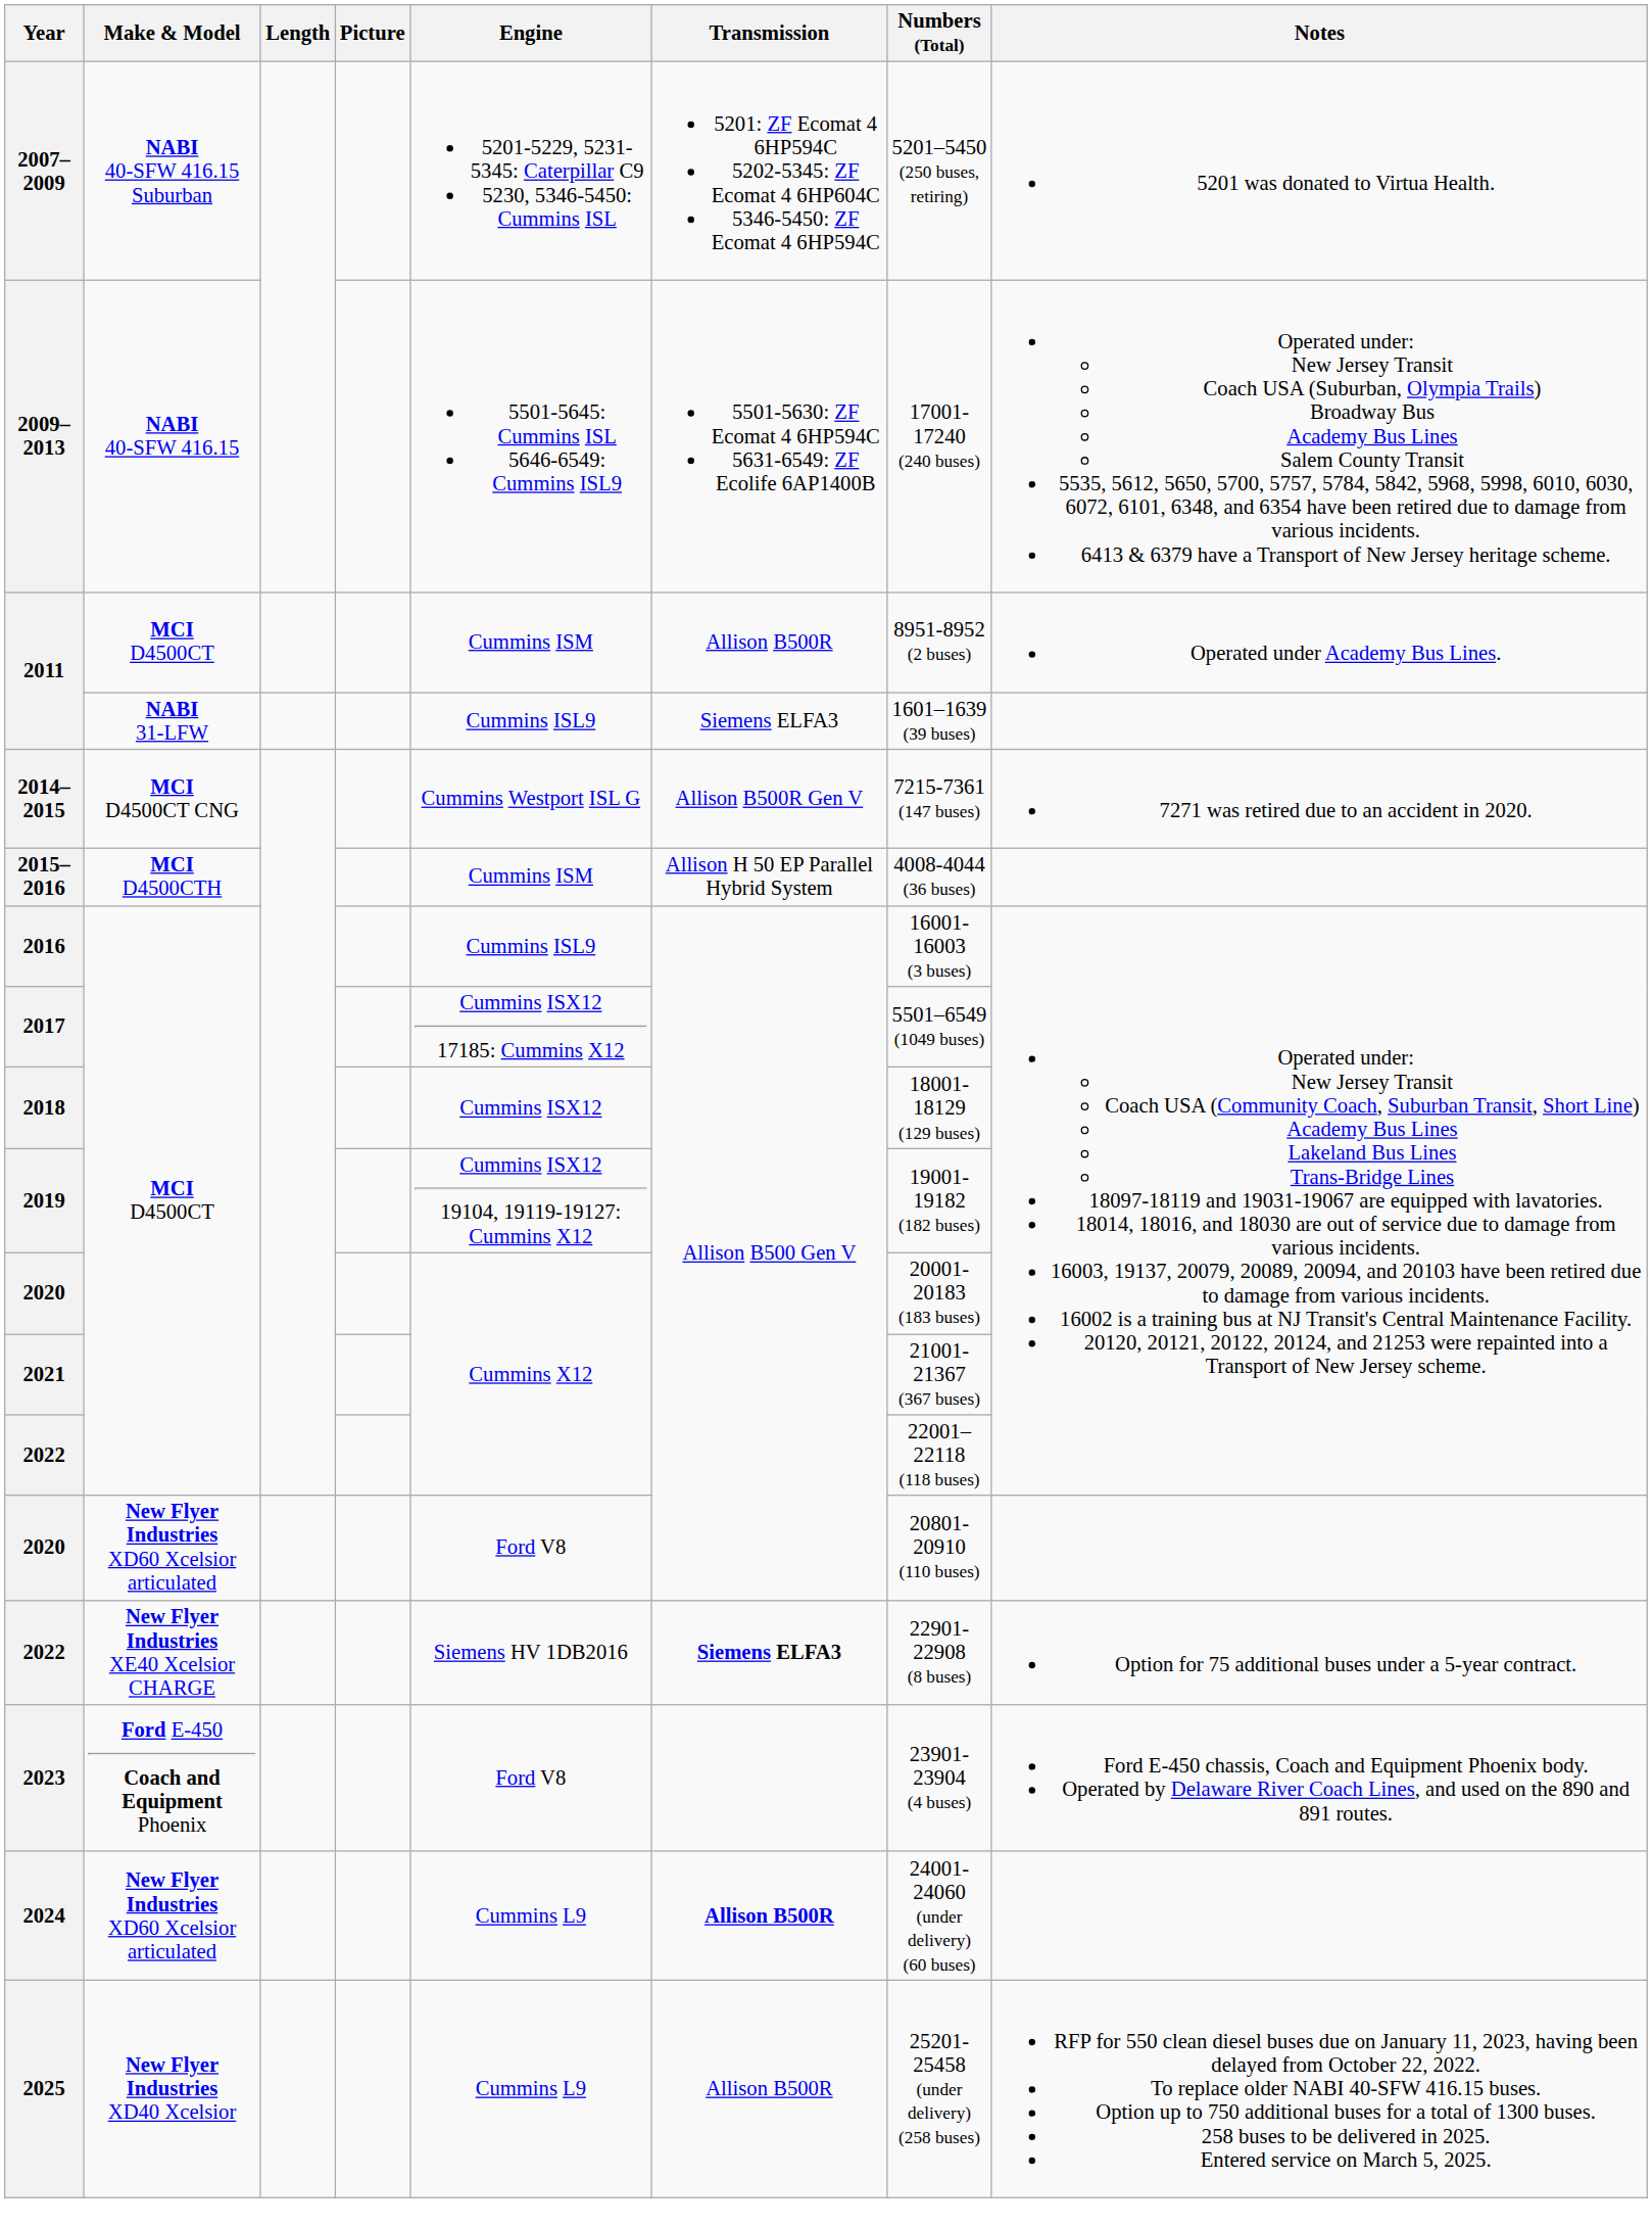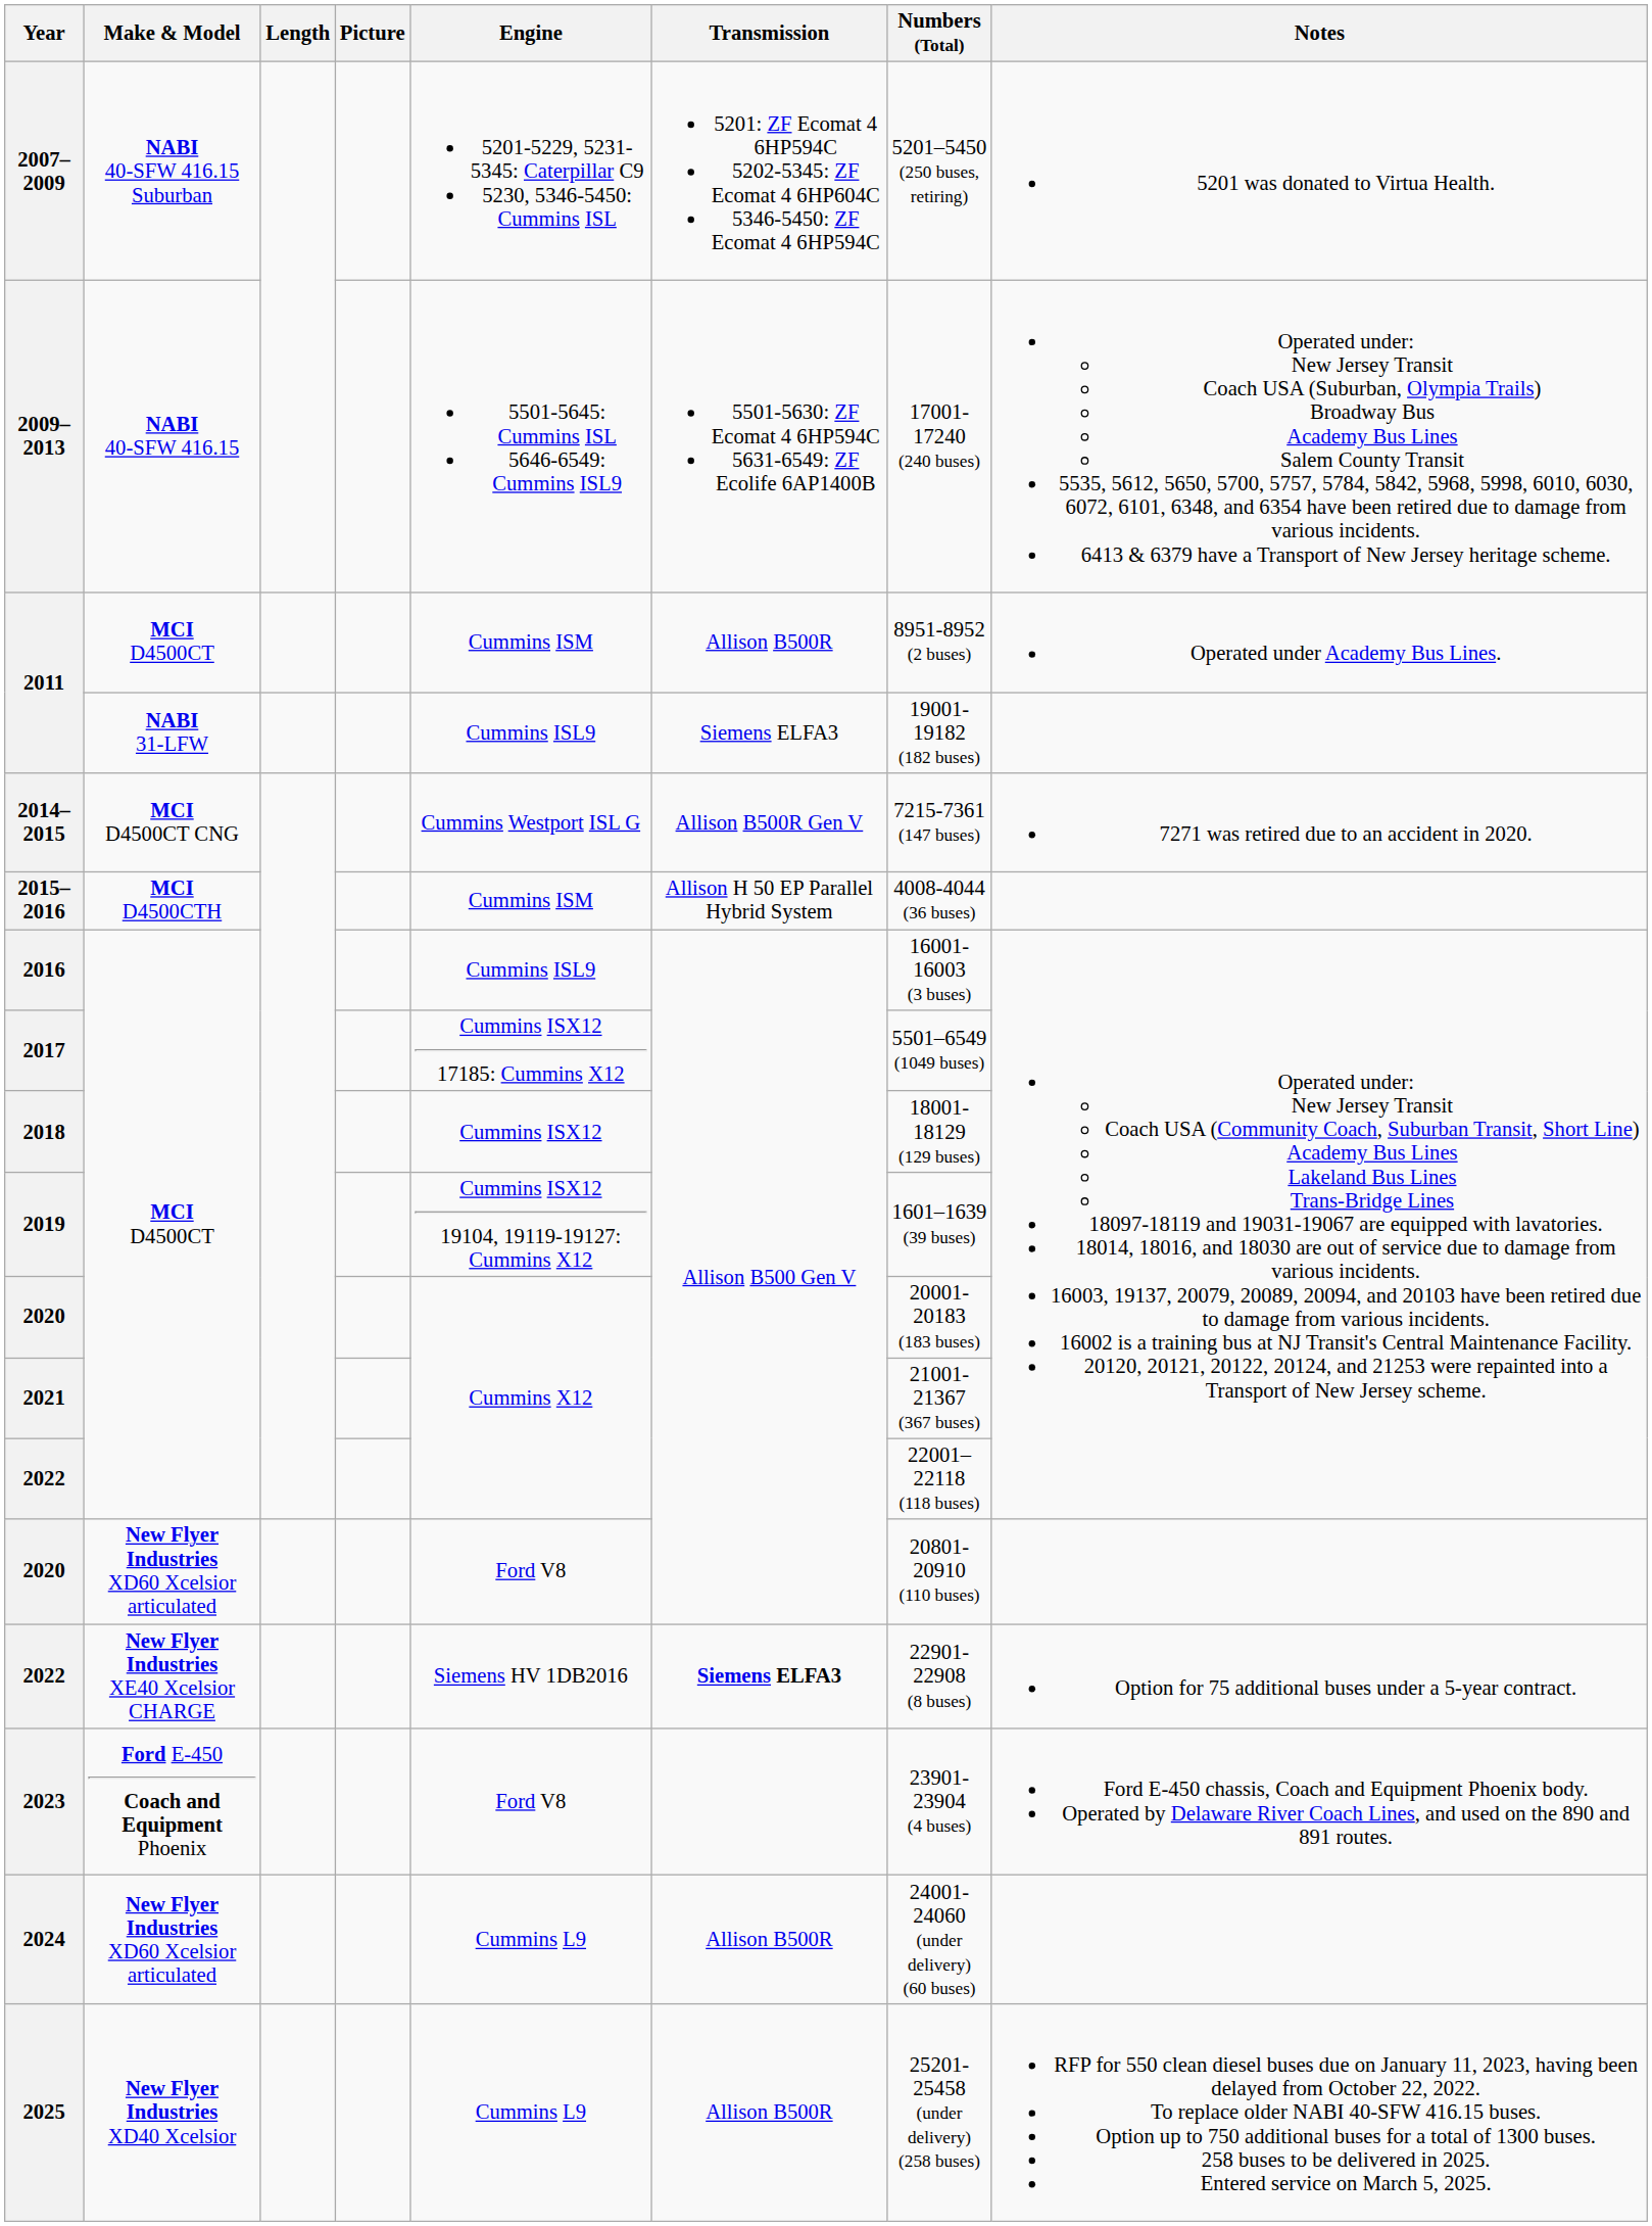2011 / NABI 31-LFW | Numbers (Total): 1601–1639 (39 buses) -> 19001-19182 (182 buses)
2019 | Numbers (Total): 19001-19182 (182 buses) -> 1601–1639 (39 buses)
2024 | Transmission: bold -> normal
